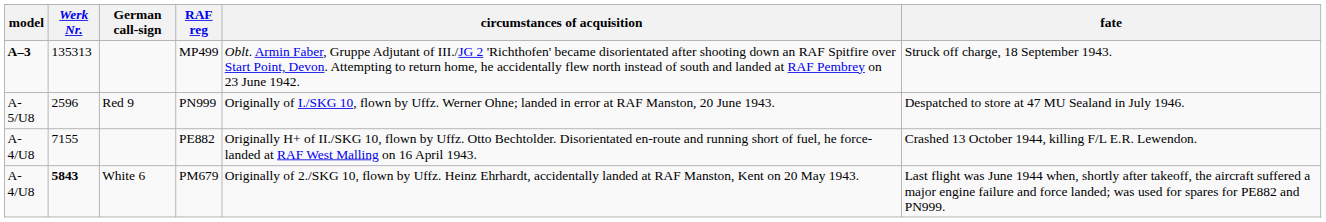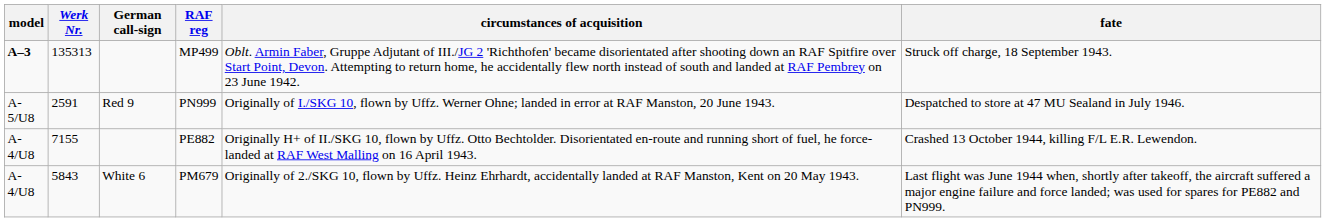PN999 | Werk Nr.: 2596 -> 2591
PM679 | Werk Nr.: bold -> normal
